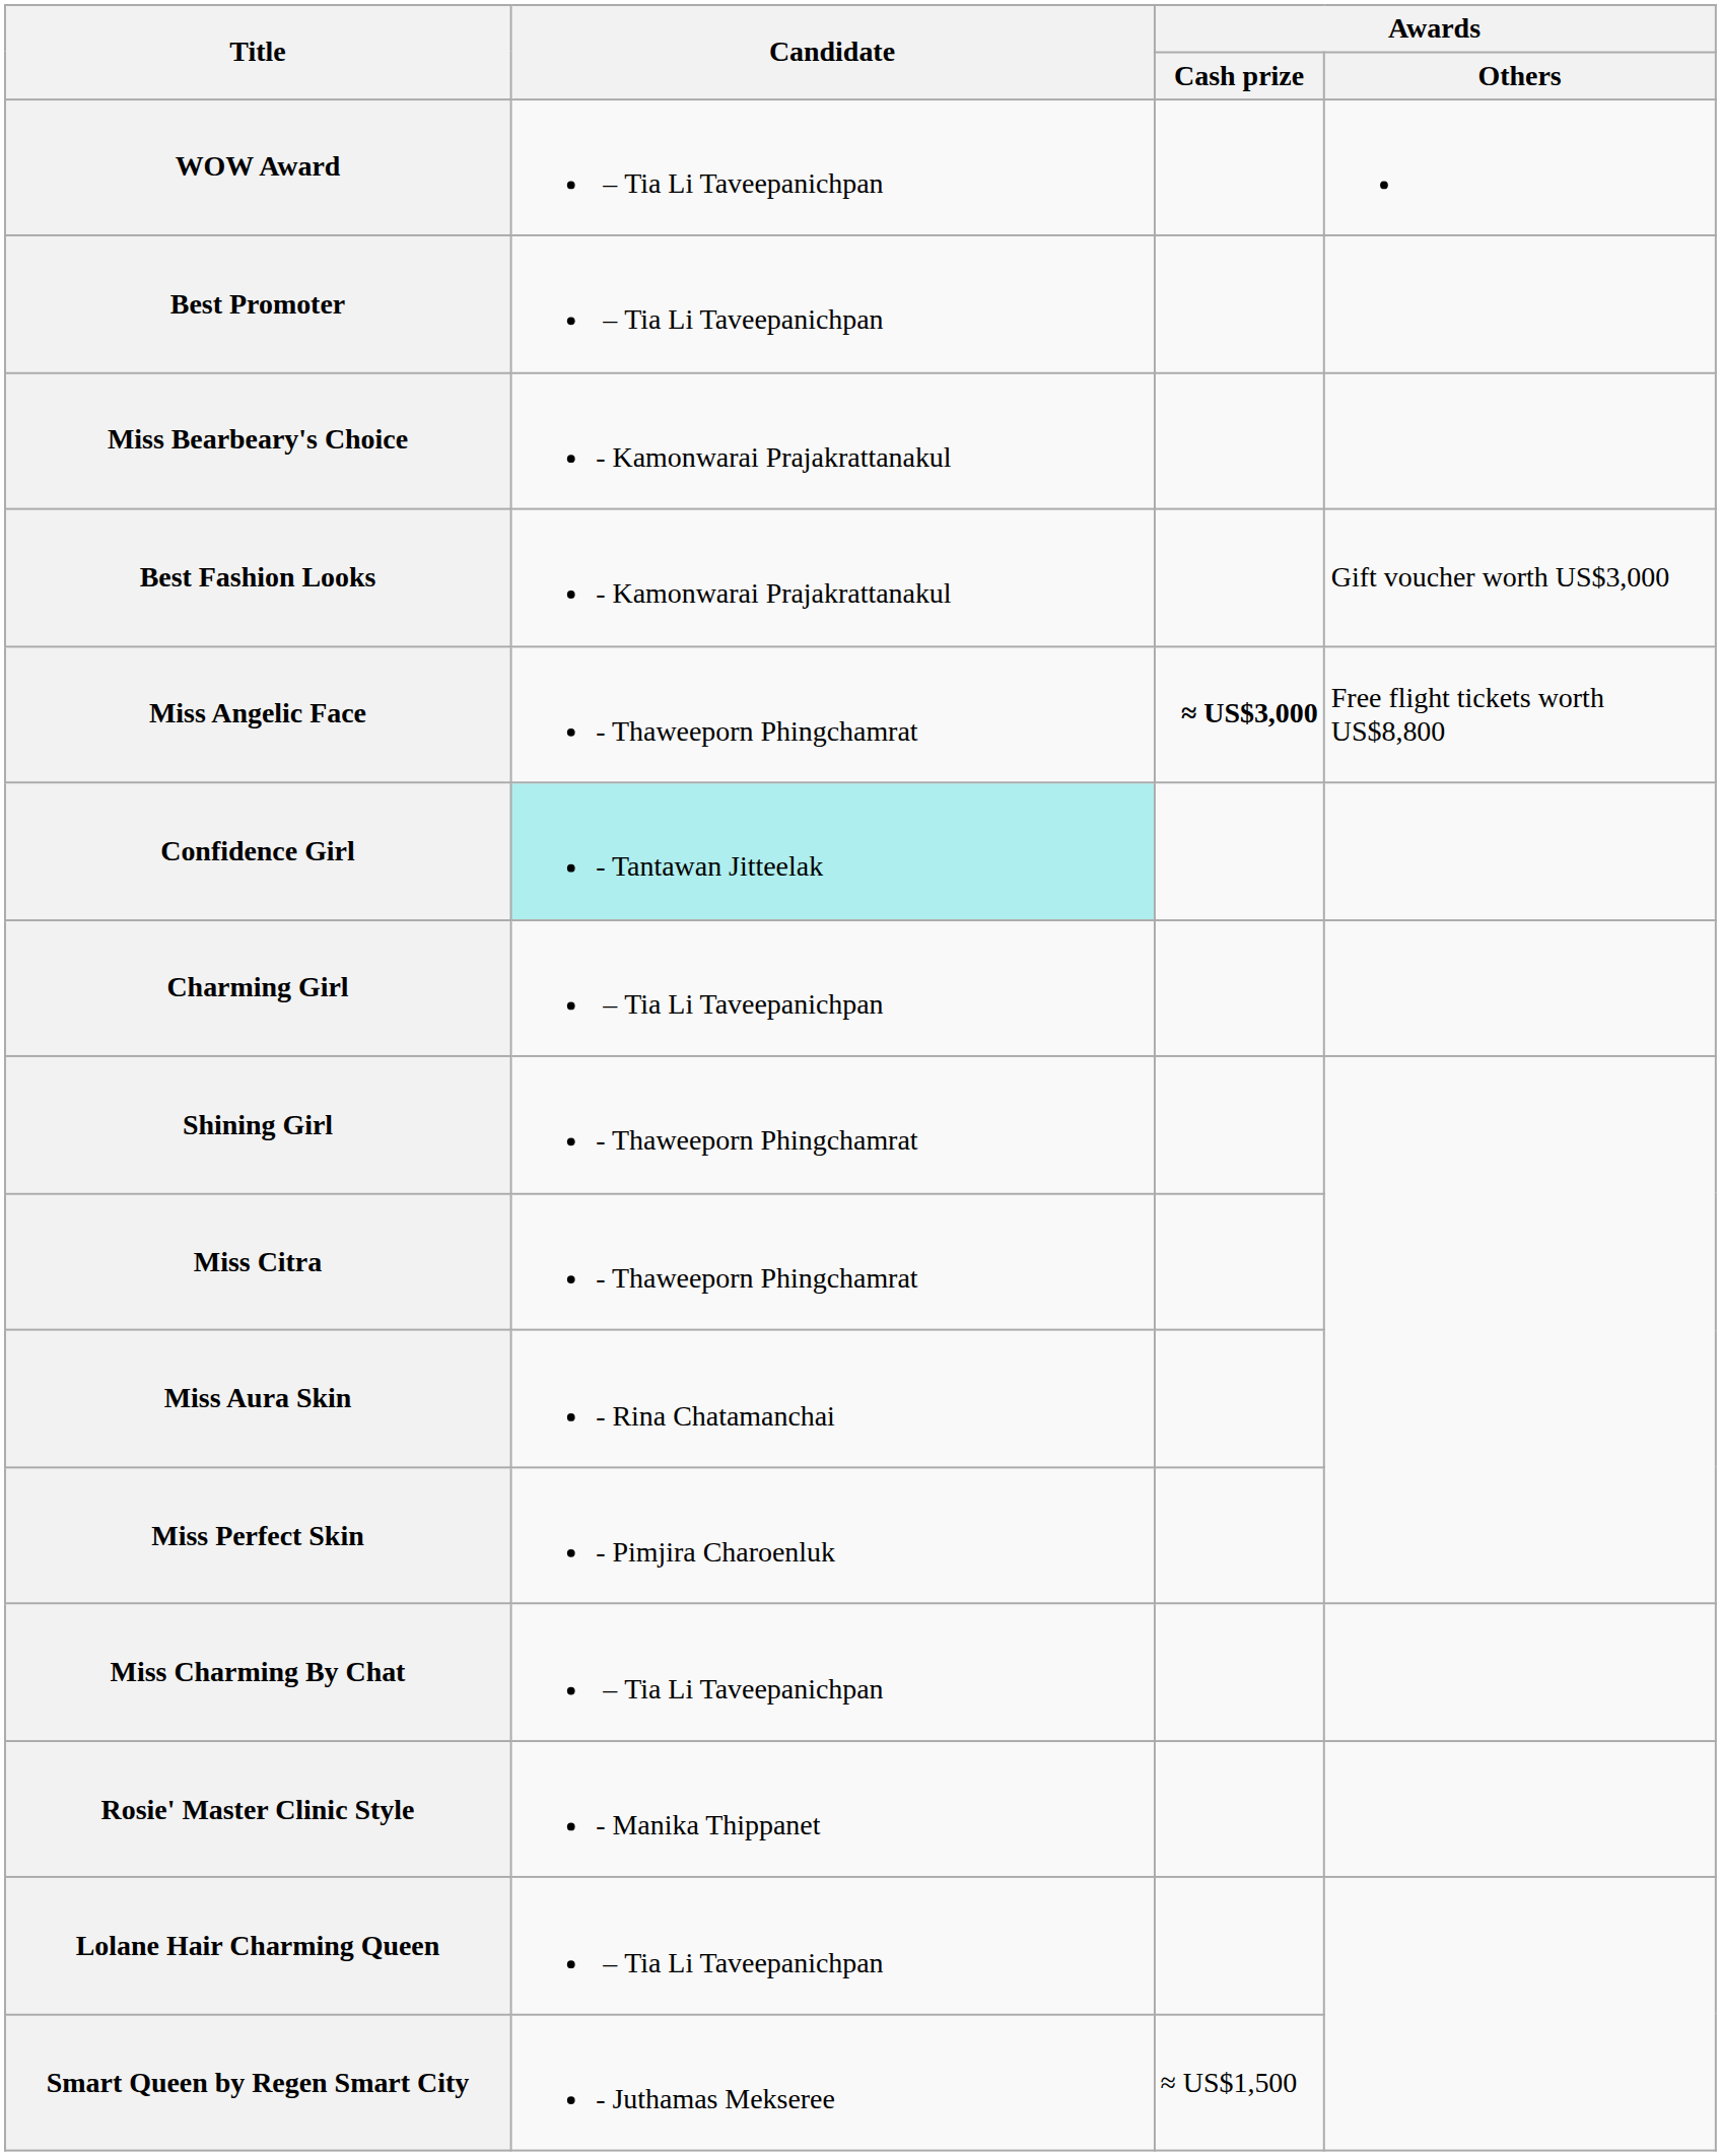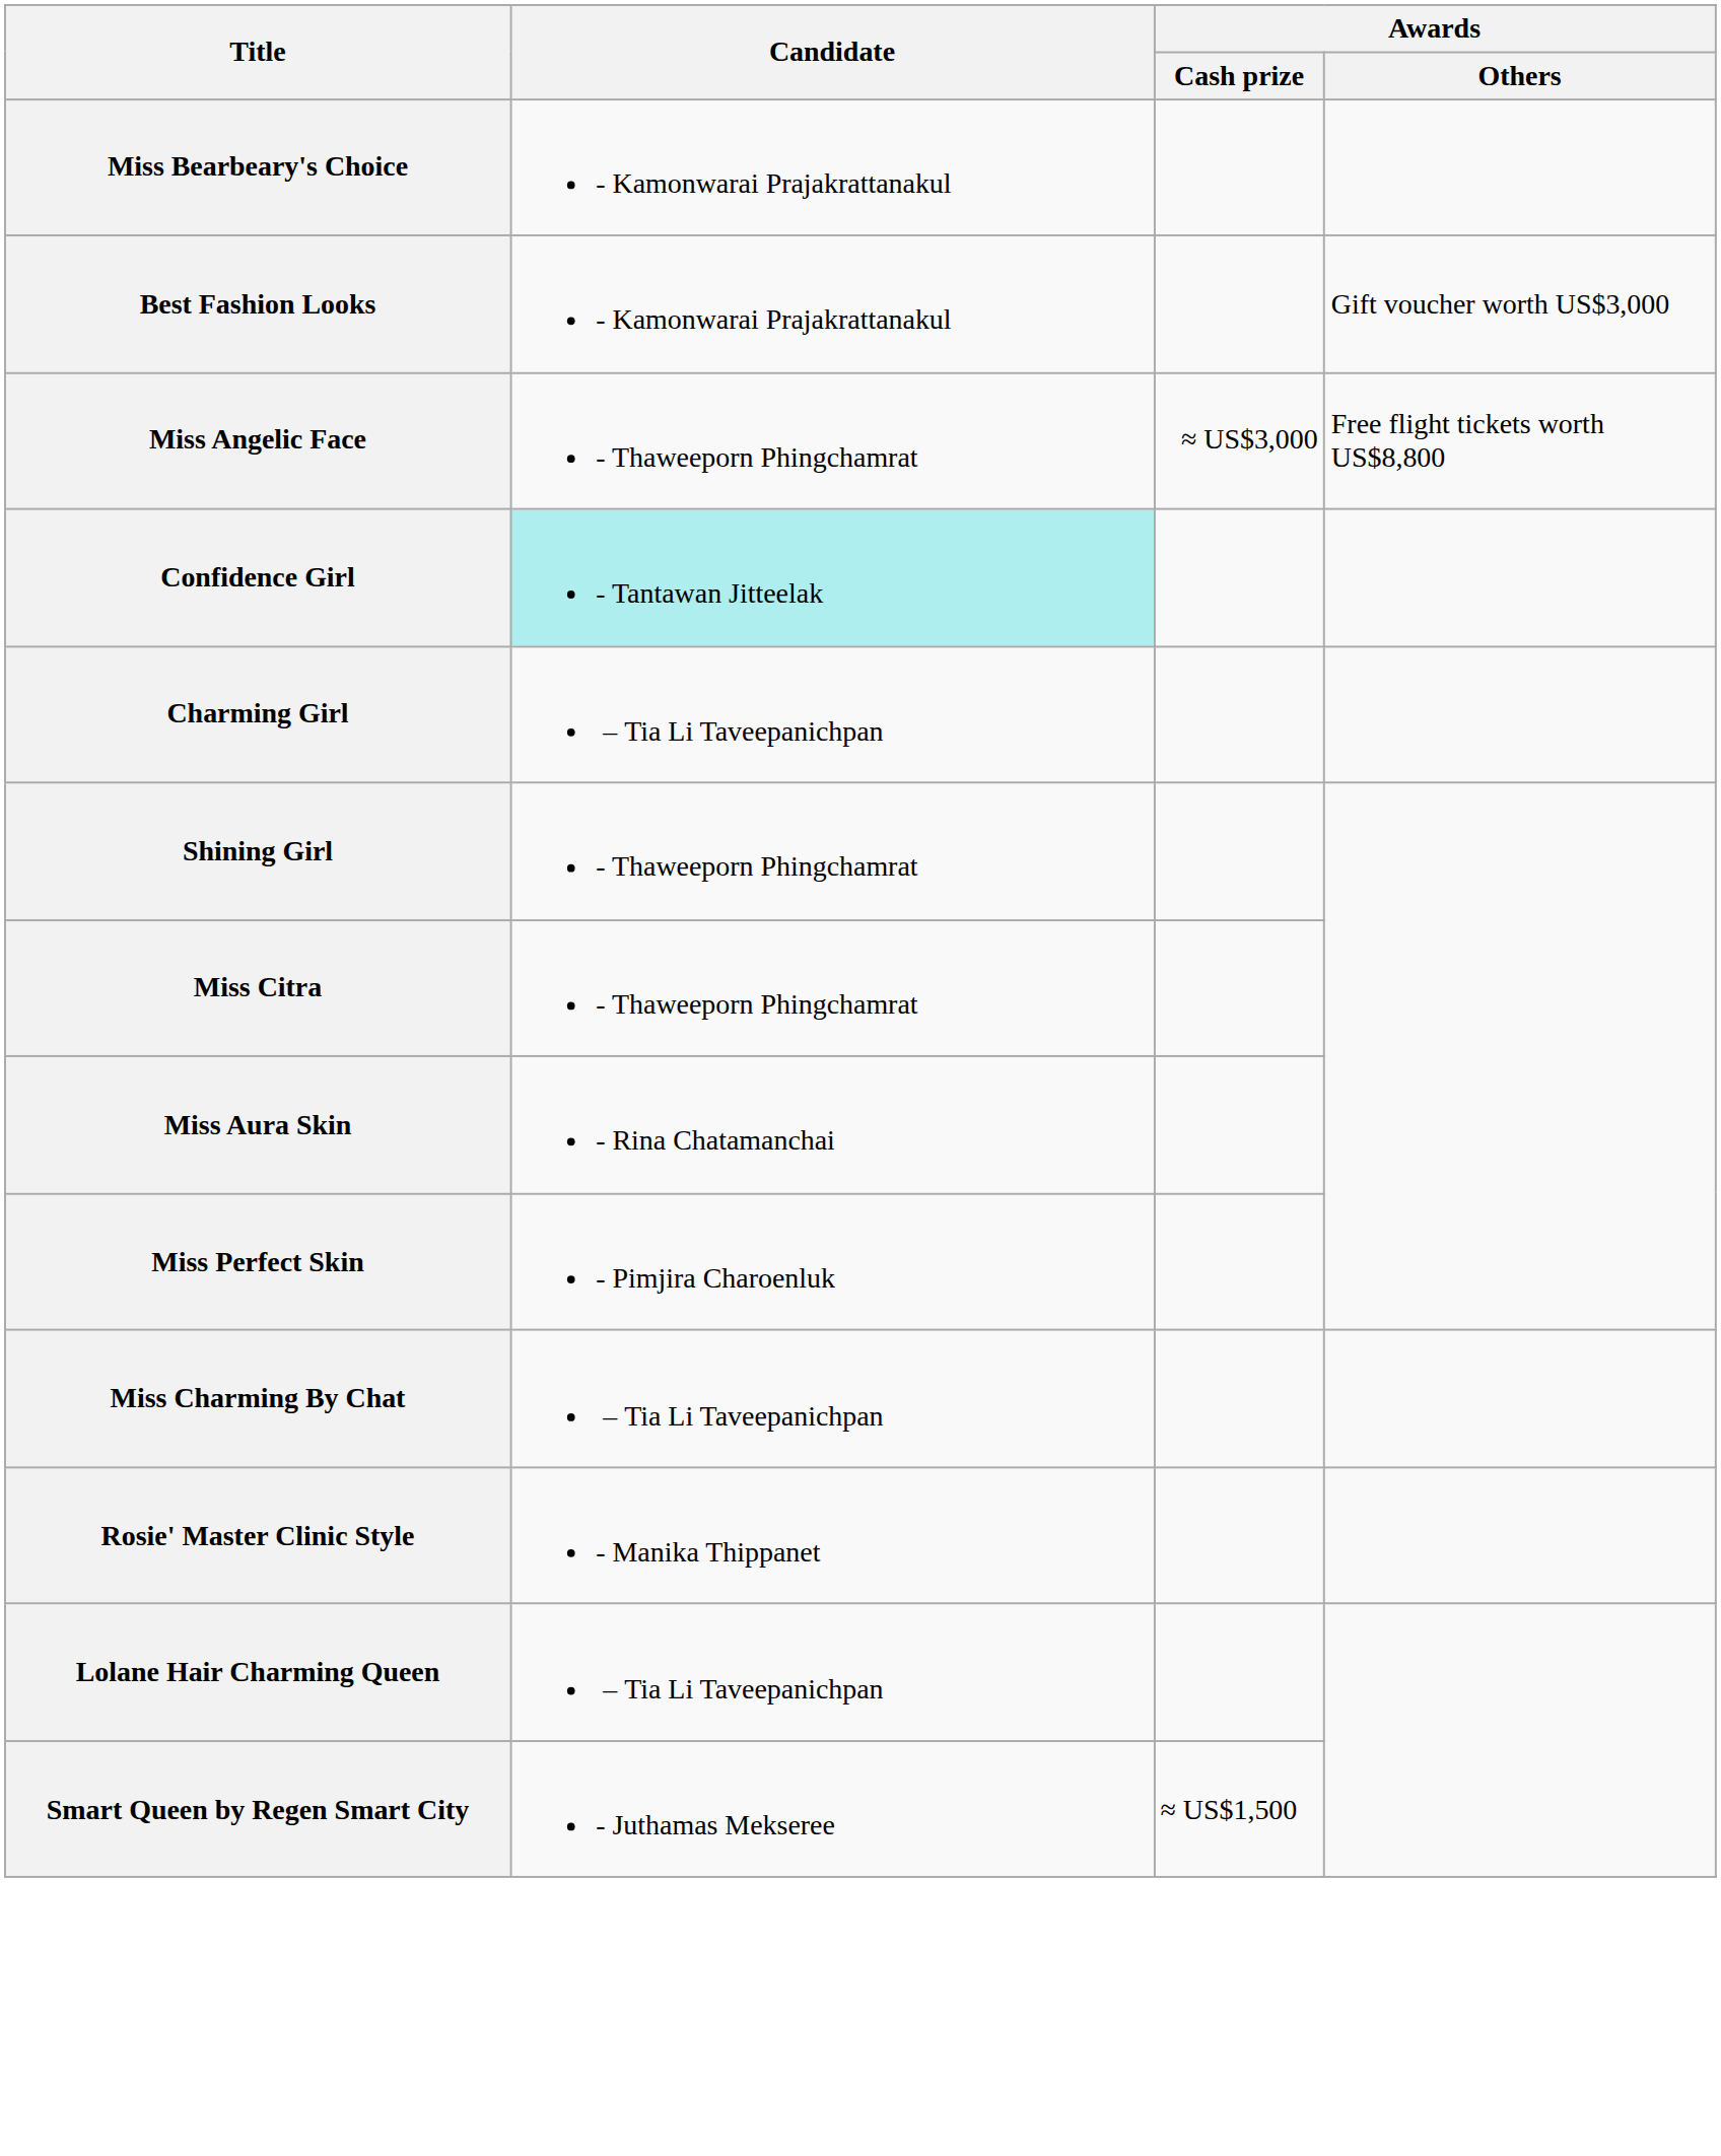- row: WOW Award | – Tia Li Taveepanichpan
- row: Best Promoter | – Tia Li Taveepanichpan
Miss Angelic Face | Awards / Cash prize: bold -> normal
